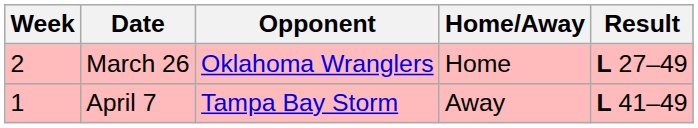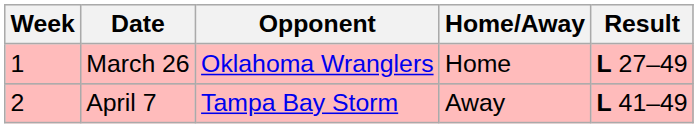March 26 | Week: 2 -> 1
April 7 | Week: 1 -> 2
